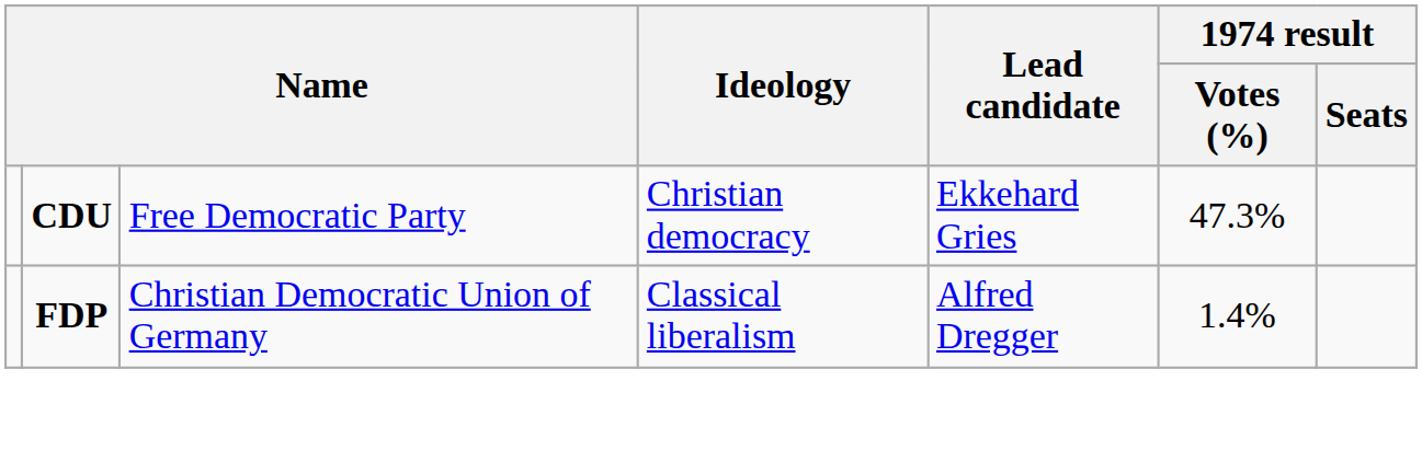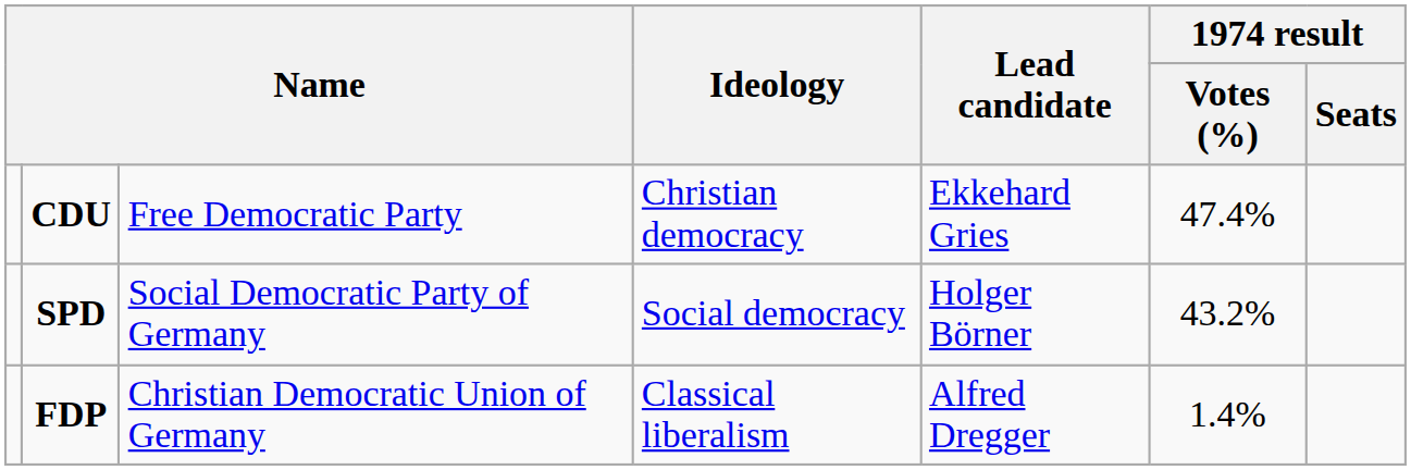CDU | 1974 result / Votes (%): 47.3% -> 47.4%
+ row: SPD | Social Democratic Party of Germany | Social democracy | Holger Börner | 43.2%
